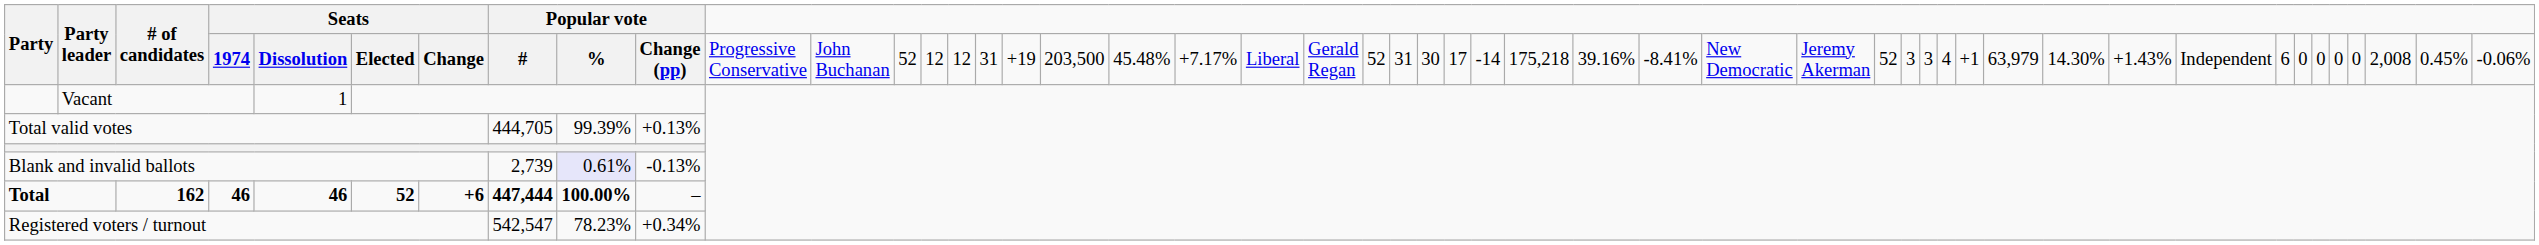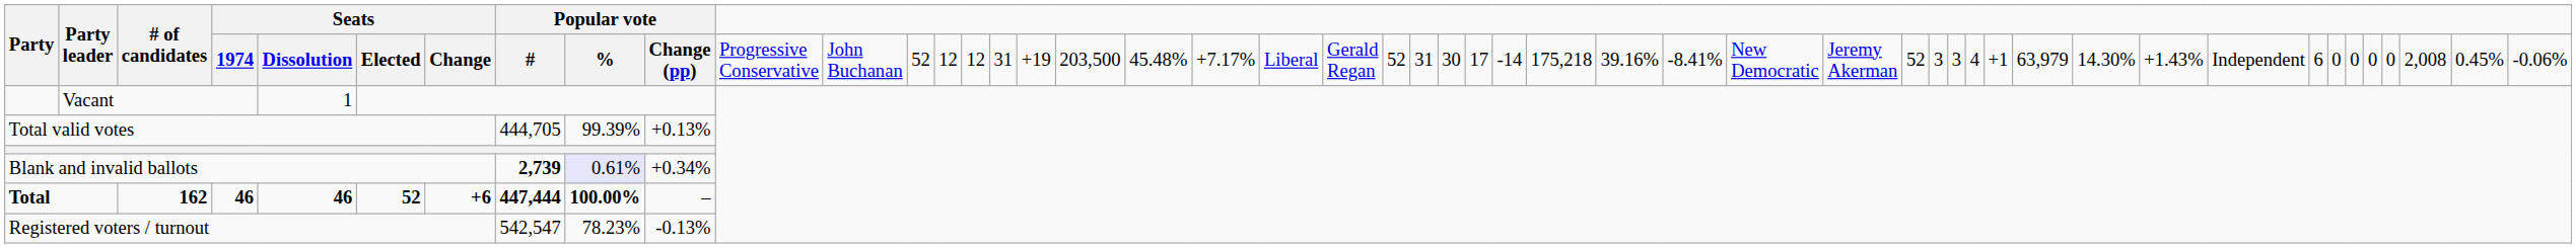Blank and invalid ballots | column 9: normal -> bold
Blank and invalid ballots | column 11: -0.13% -> +0.34%
Registered voters / turnout | column 11: +0.34% -> -0.13%
